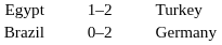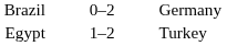rows swapped: Egypt <-> Brazil
